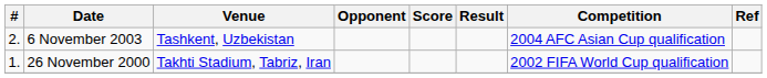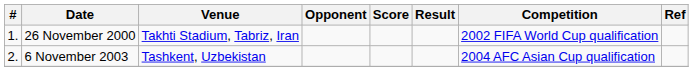rows swapped: 26 November 2000 <-> 6 November 2003
